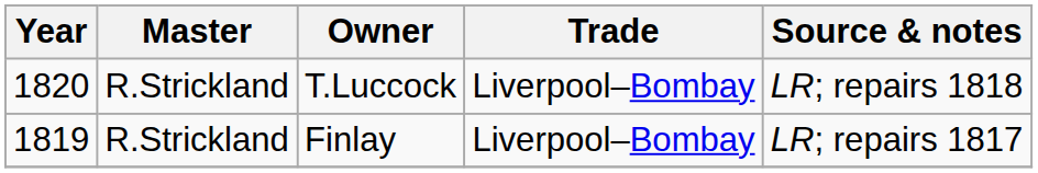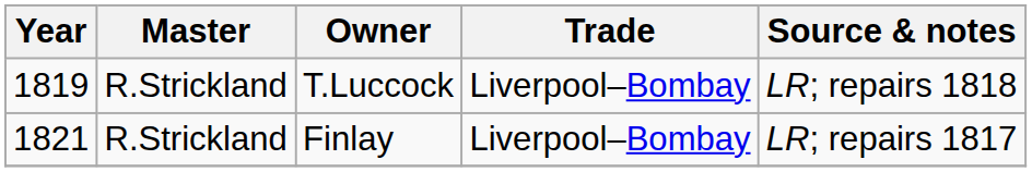T.Luccock | Year: 1820 -> 1819
Finlay | Year: 1819 -> 1821
